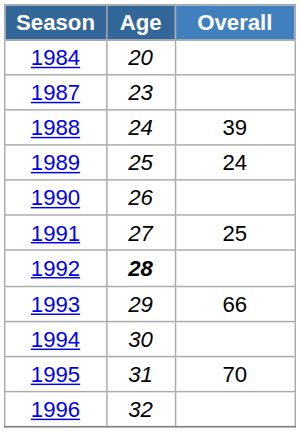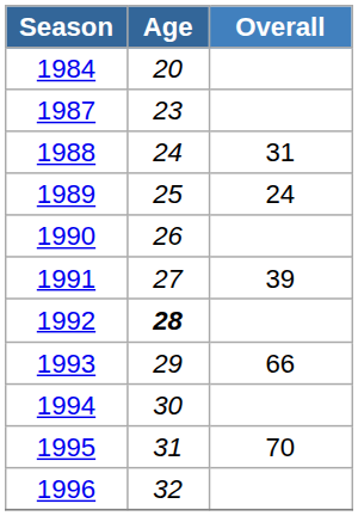1988 | Overall: 39 -> 31
1991 | Overall: 25 -> 39
